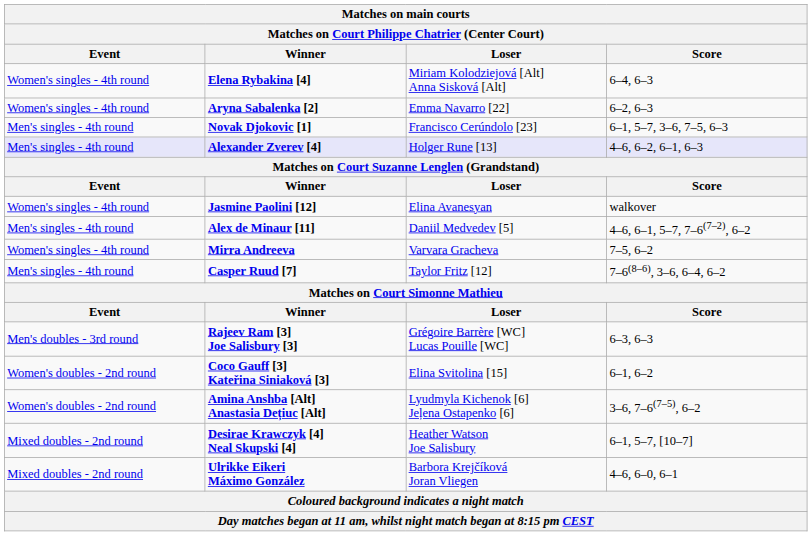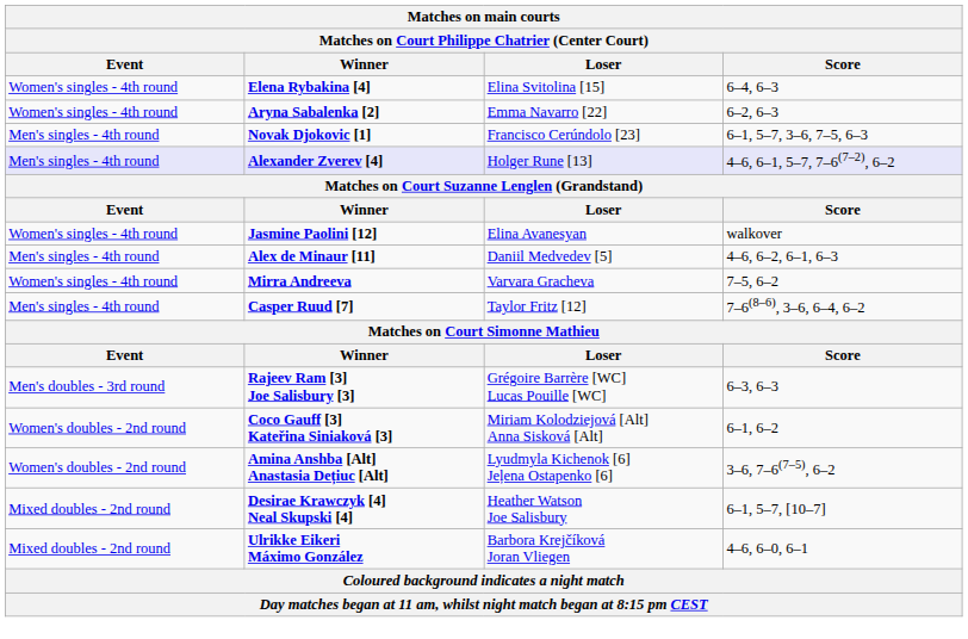Elena Rybakina [4] | Loser: Miriam Kolodziejová [Alt] Anna Sisková [Alt] -> Elina Svitolina [15]
Alexander Zverev [4] | Score: 4–6, 6–2, 6–1, 6–3 -> 4–6, 6–1, 5–7, 7–6(7–2), 6–2
Alex de Minaur [11] | Score: 4–6, 6–1, 5–7, 7–6(7–2), 6–2 -> 4–6, 6–2, 6–1, 6–3
Coco Gauff [3] Kateřina Siniaková [3] | Loser: Elina Svitolina [15] -> Miriam Kolodziejová [Alt] Anna Sisková [Alt]
